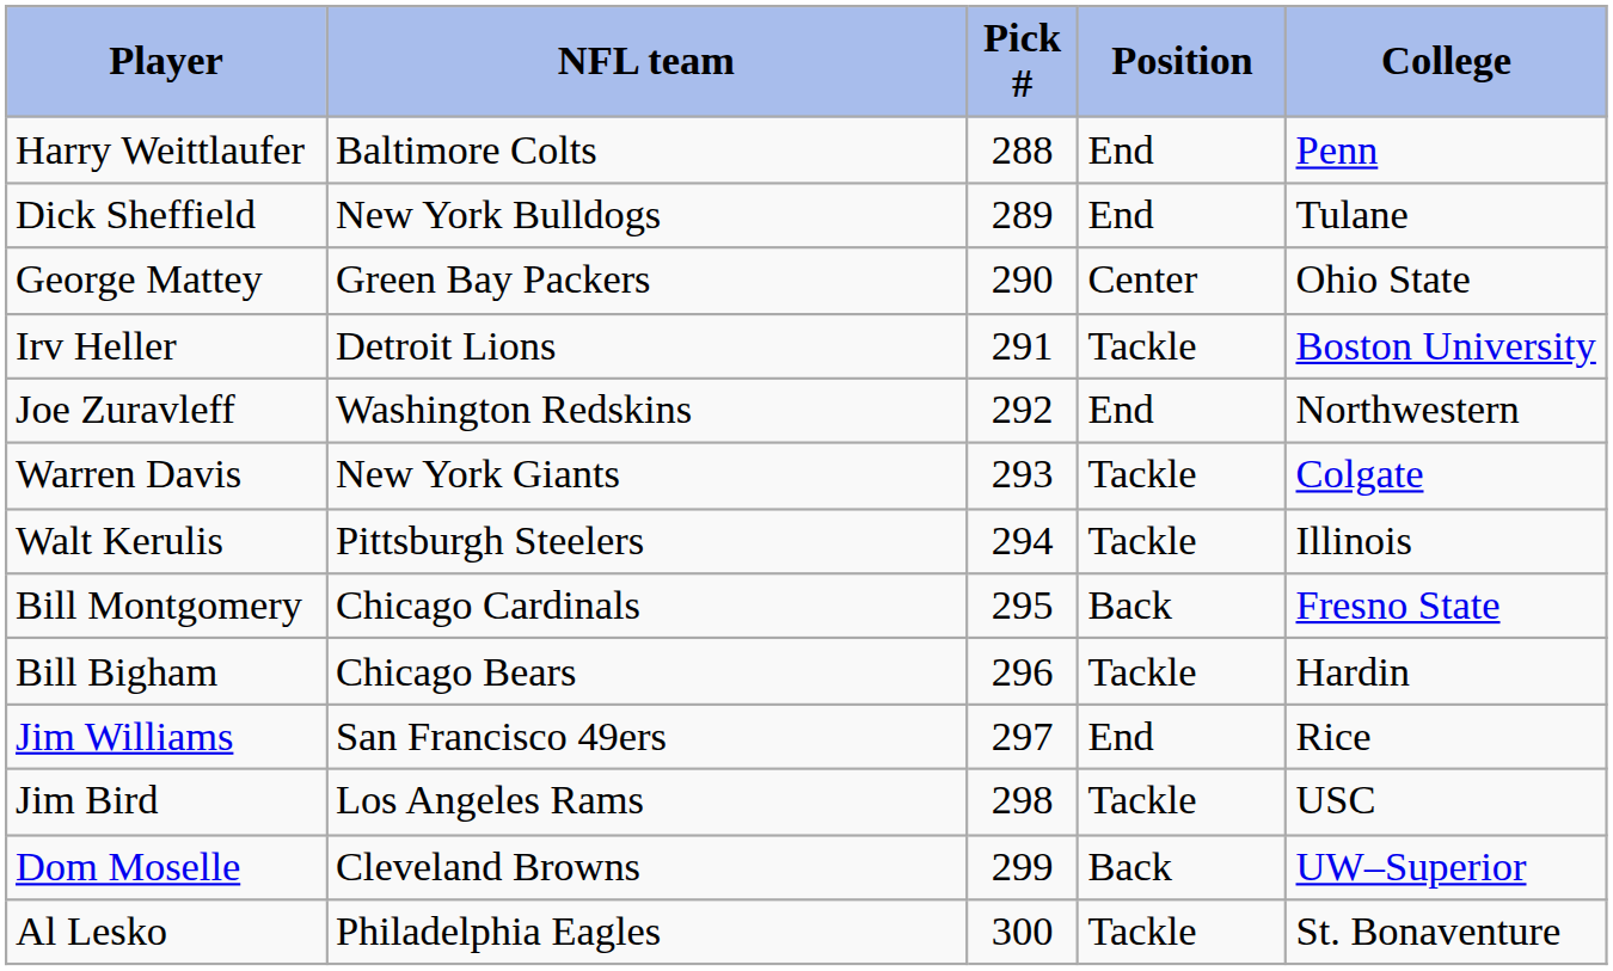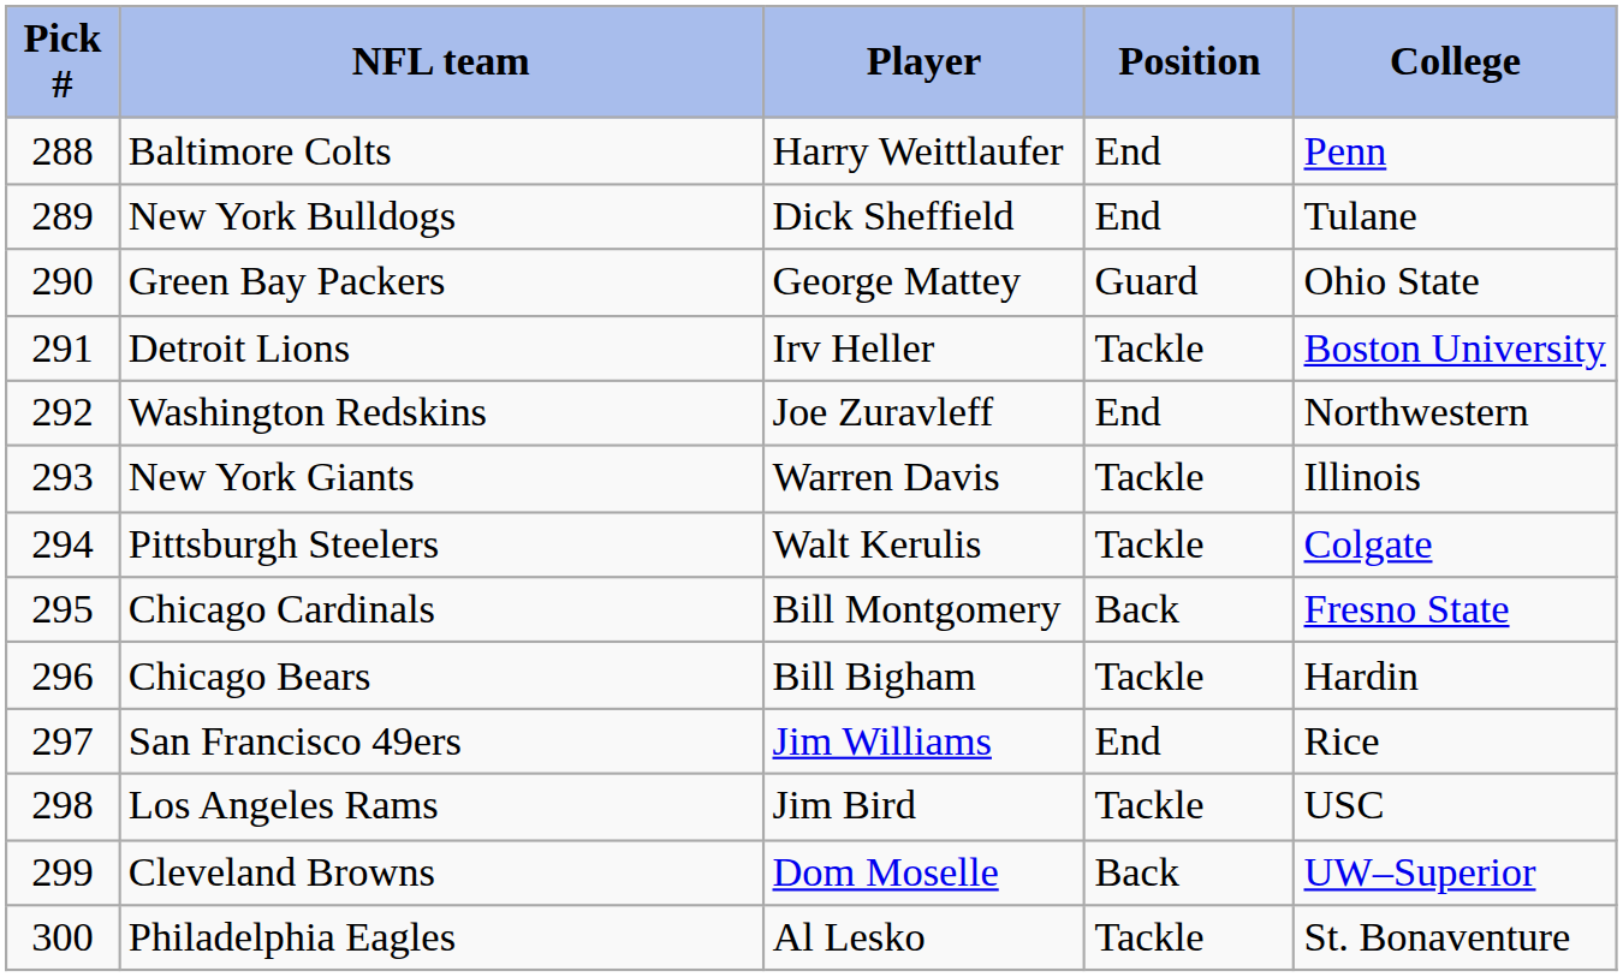columns swapped: Pick # <-> Player
Green Bay Packers | Position: Center -> Guard
New York Giants | College: Colgate -> Illinois
Pittsburgh Steelers | College: Illinois -> Colgate
